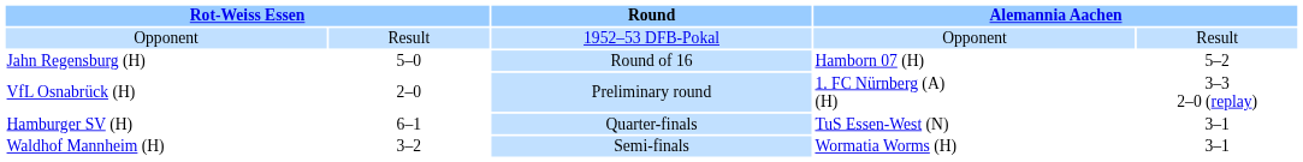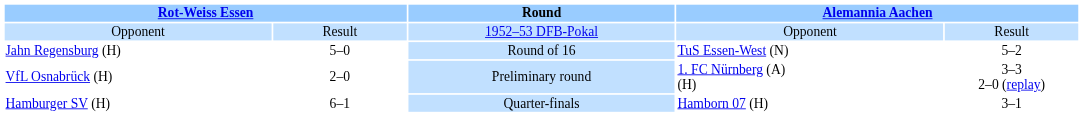Jahn Regensburg (H) | column 4: Hamborn 07 (H) -> TuS Essen-West (N)
Hamburger SV (H) | column 4: TuS Essen-West (N) -> Hamborn 07 (H)
- row: Waldhof Mannheim (H) | 3–2 | Semi-finals | Wormatia Worms (H) | 3–1
